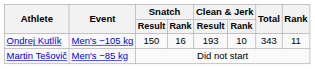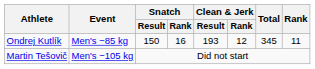Ondrej Kutlík | Event: Men's −105 kg -> Men's −85 kg
Ondrej Kutlík | Clean & Jerk / Rank: 10 -> 12
Ondrej Kutlík | Total: 343 -> 345
Martin Tešovič | Event: Men's −85 kg -> Men's −105 kg
